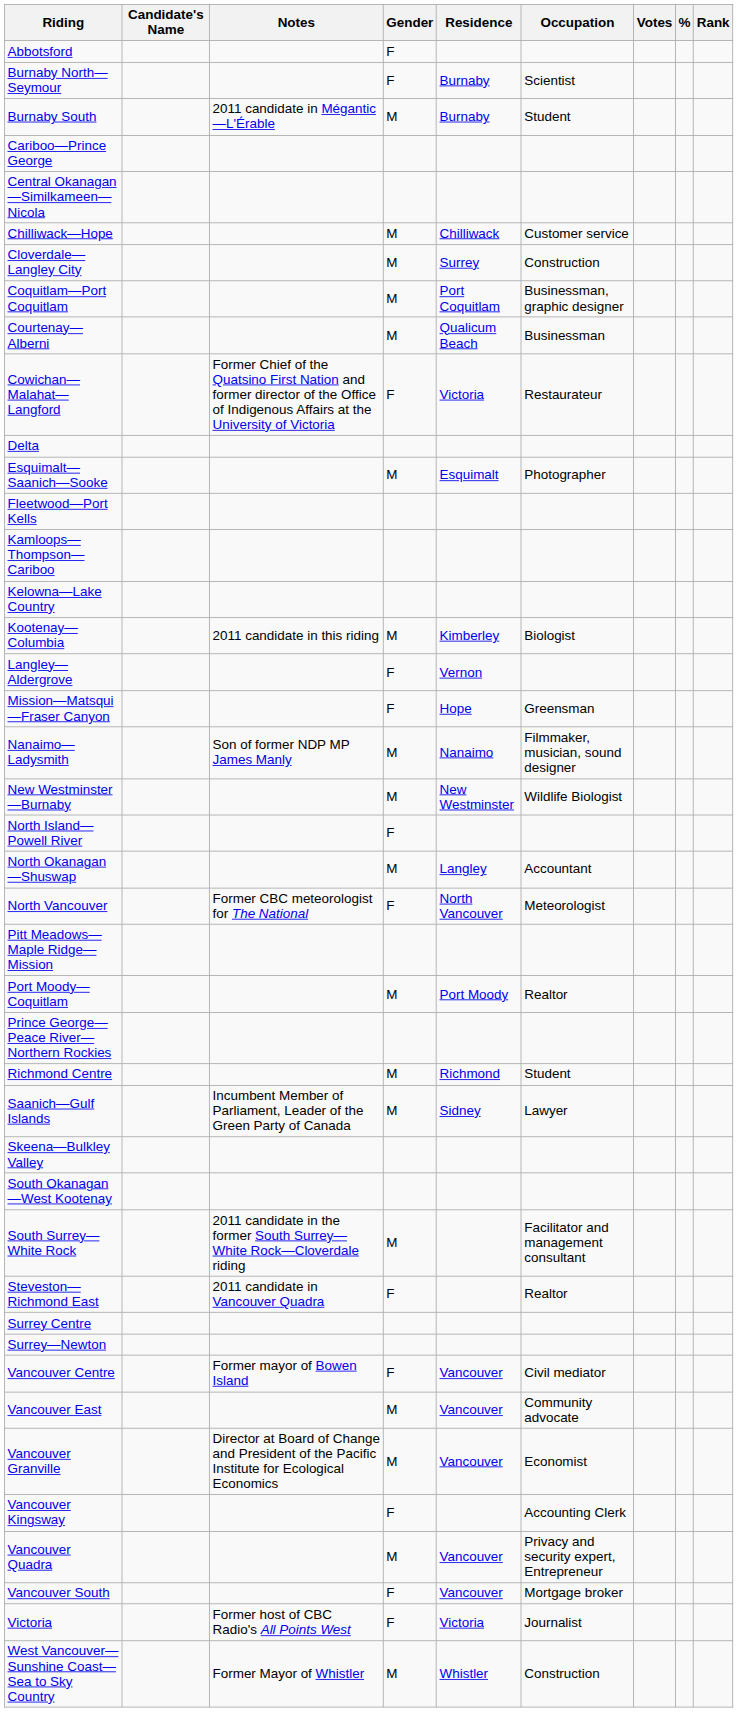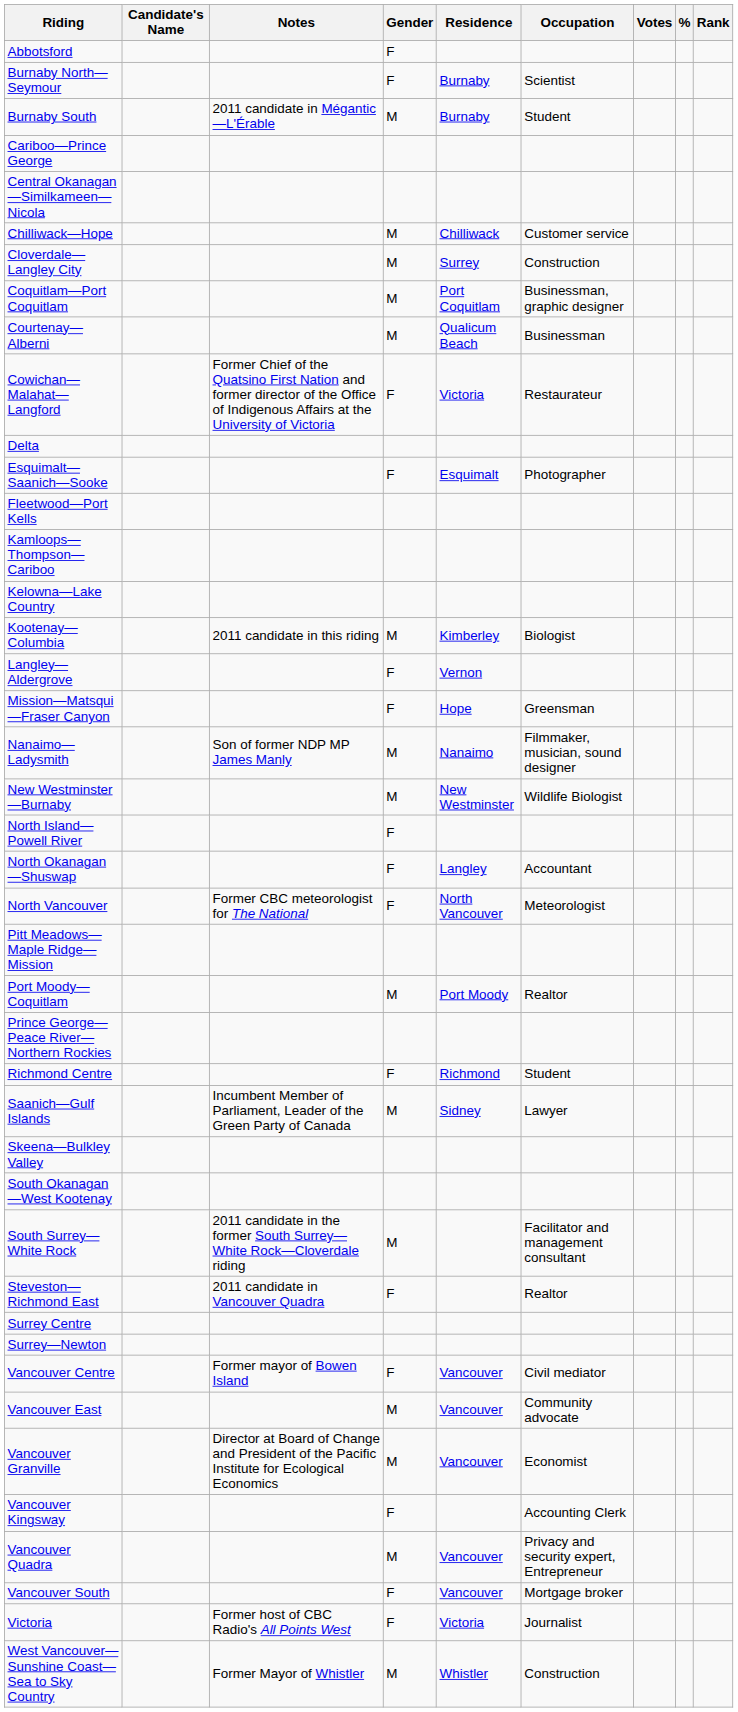Esquimalt—Saanich—Sooke | Gender: M -> F
North Okanagan—Shuswap | Gender: M -> F
Richmond Centre | Gender: M -> F
